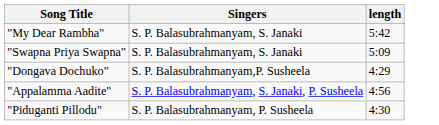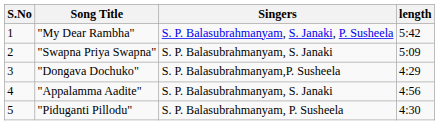+ column: S.No | 1 | 2 | 3 | 4 | 5
"My Dear Rambha" | Singers: S. P. Balasubrahmanyam, S. Janaki -> S. P. Balasubrahmanyam, S. Janaki, P. Susheela
"Appalamma Aadite" | Singers: S. P. Balasubrahmanyam, S. Janaki, P. Susheela -> S. P. Balasubrahmanyam, S. Janaki
